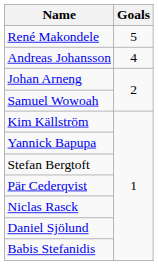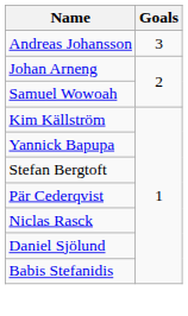- row: René Makondele | 5
Andreas Johansson | Goals: 4 -> 3
